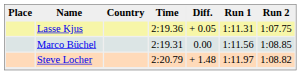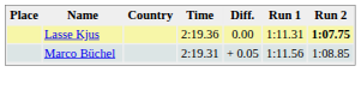Lasse Kjus | Diff.: + 0.05 -> 0.00
Lasse Kjus | Run 2: normal -> bold
Marco Büchel | Diff.: 0.00 -> + 0.05
- row: Steve Locher | 2:20.79 | + 1.48 | 1:11.97 | 1:08.82
